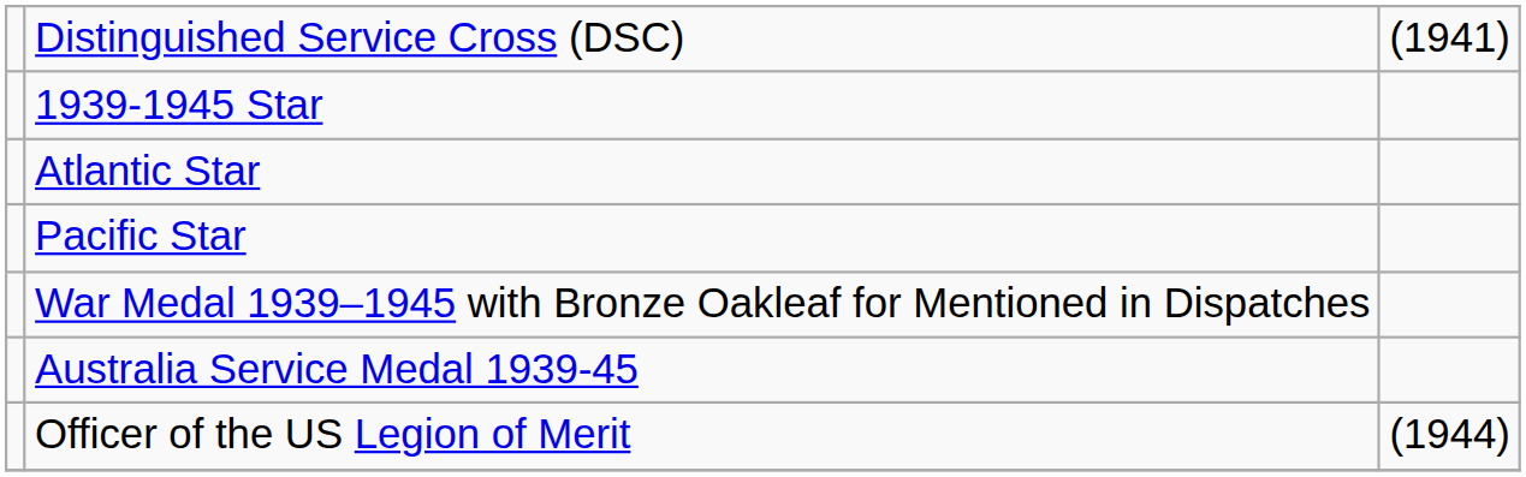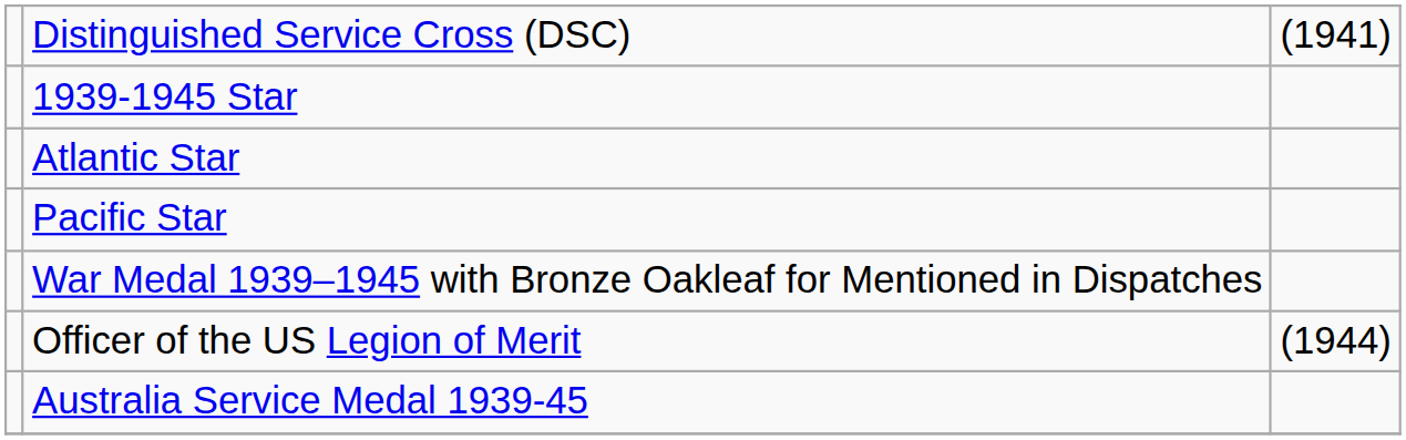rows swapped: Australia Service Medal 1939-45 <-> Officer of the US Legion of Merit
